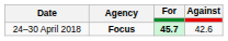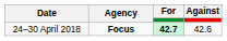24–30 April 2018 | For: 45.7 -> 42.7
